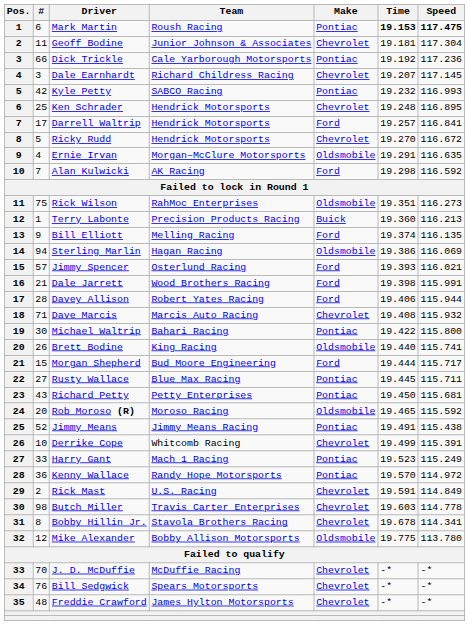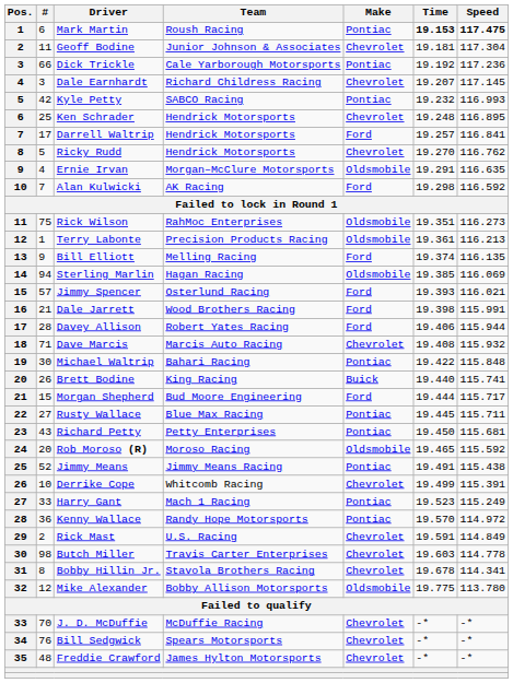Ricky Rudd | Speed: 116.672 -> 116.762
Terry Labonte | Make: Buick -> Oldsmobile
Terry Labonte | Time: 19.360 -> 19.361
Sterling Marlin | Time: 19.386 -> 19.385
Michael Waltrip | Speed: 115.800 -> 115.848
Brett Bodine | Make: Oldsmobile -> Buick
